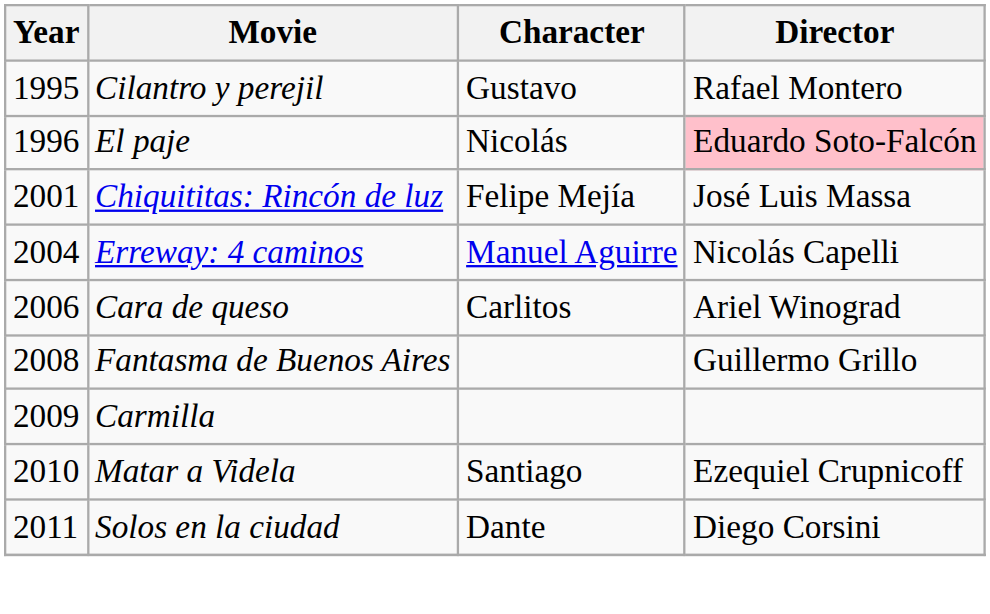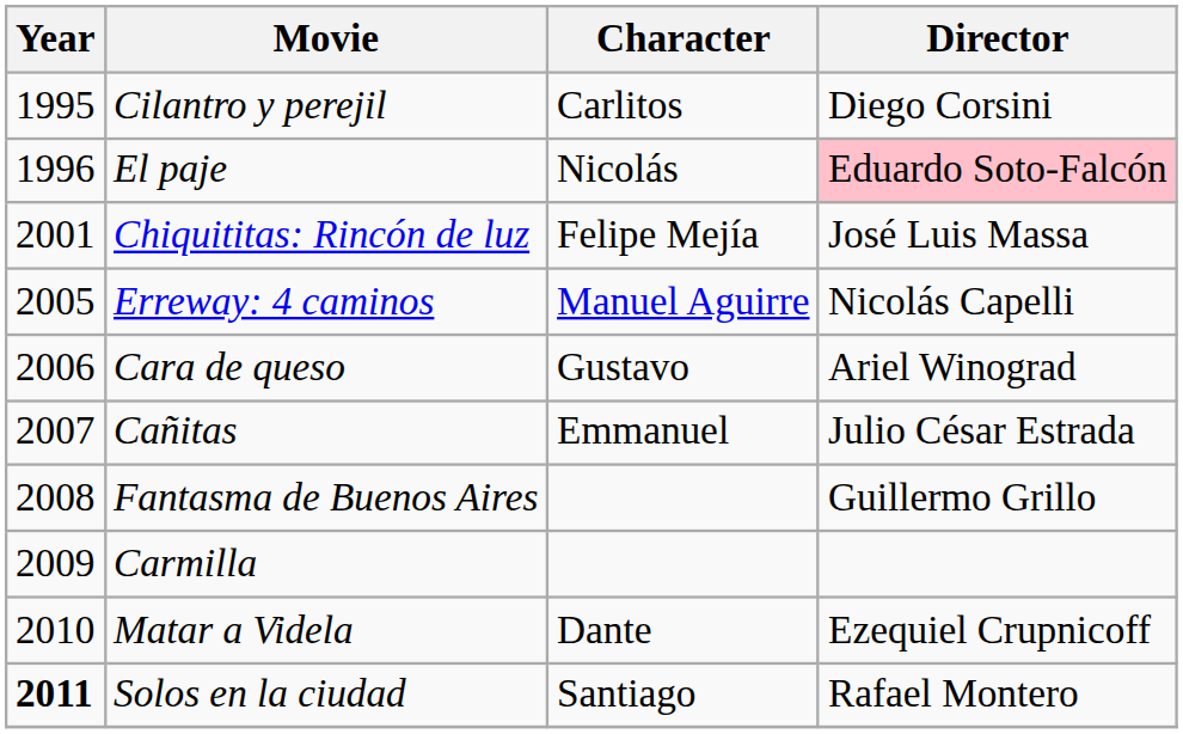Cilantro y perejil | Character: Gustavo -> Carlitos
Cilantro y perejil | Director: Rafael Montero -> Diego Corsini
Erreway: 4 caminos | Year: 2004 -> 2005
Cara de queso | Character: Carlitos -> Gustavo
+ row: 2007 | Cañitas | Emmanuel | Julio César Estrada
Matar a Videla | Character: Santiago -> Dante
Solos en la ciudad | Year: normal -> bold
Solos en la ciudad | Character: Dante -> Santiago
Solos en la ciudad | Director: Diego Corsini -> Rafael Montero
